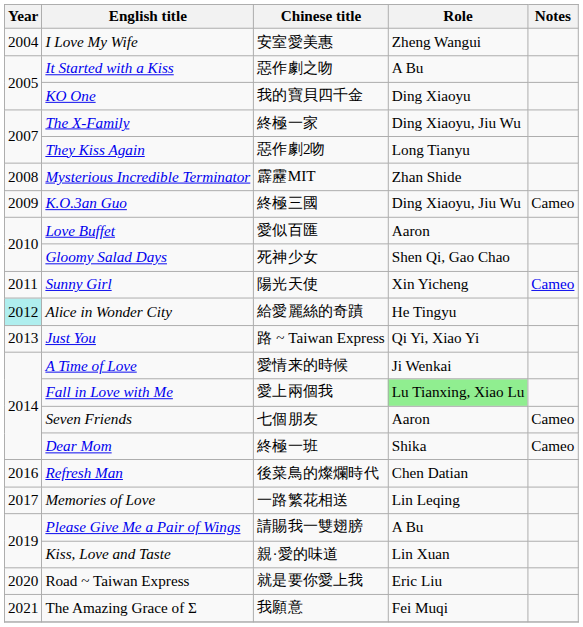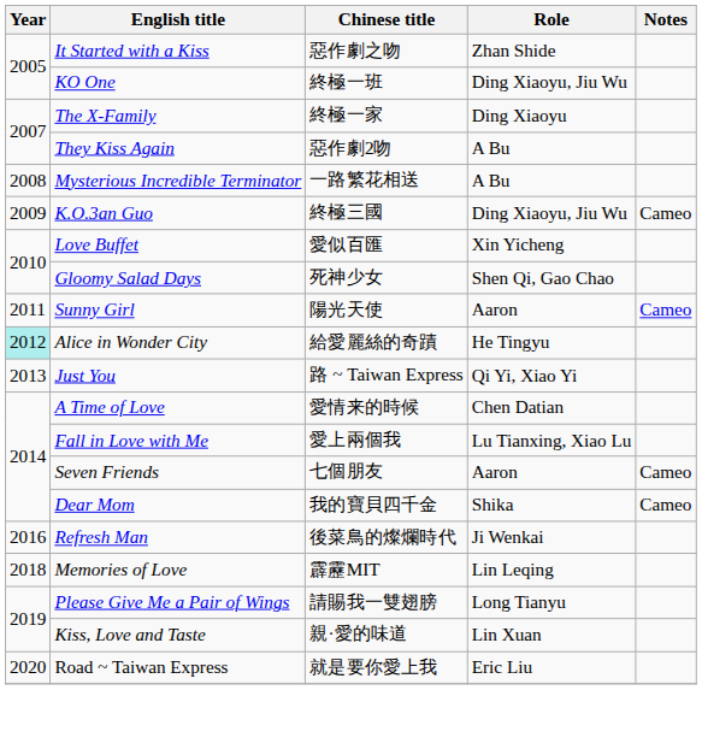- row: 2004 | I Love My Wife | 安室愛美惠 | Zheng Wangui
It Started with a Kiss | Role: A Bu -> Zhan Shide
KO One | Chinese title: 我的寶貝四千金 -> 終極一班
KO One | Role: Ding Xiaoyu -> Ding Xiaoyu, Jiu Wu
The X-Family | Role: Ding Xiaoyu, Jiu Wu -> Ding Xiaoyu
They Kiss Again | Role: Long Tianyu -> A Bu
Mysterious Incredible Terminator | Chinese title: 霹靂MIT -> 一路繁花相送
Mysterious Incredible Terminator | Role: Zhan Shide -> A Bu
Love Buffet | Role: Aaron -> Xin Yicheng
Sunny Girl | Role: Xin Yicheng -> Aaron
A Time of Love | Role: Ji Wenkai -> Chen Datian
Fall in Love with Me | Role: lightgreen background -> no background
Dear Mom | Chinese title: 終極一班 -> 我的寶貝四千金
Refresh Man | Role: Chen Datian -> Ji Wenkai
Memories of Love | Year: 2017 -> 2018
Memories of Love | Chinese title: 一路繁花相送 -> 霹靂MIT
Please Give Me a Pair of Wings | Role: A Bu -> Long Tianyu
- row: 2021 | The Amazing Grace of Σ | 我願意 | Fei Muqi
